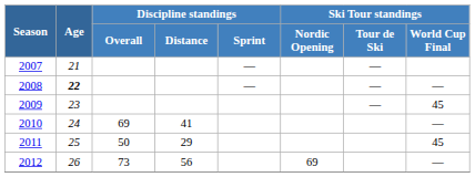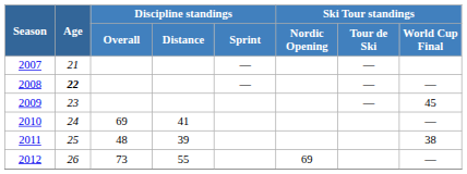2011 | Discipline standings / Overall: 50 -> 48
2011 | Discipline standings / Distance: 29 -> 39
2011 | Ski Tour standings / World Cup Final: 45 -> 38
2012 | Discipline standings / Distance: 56 -> 55
